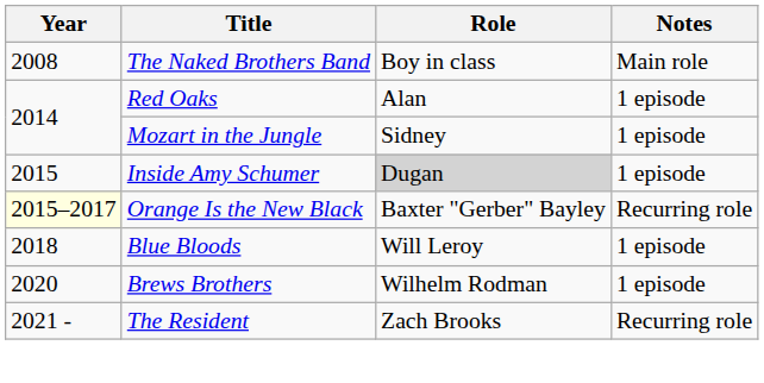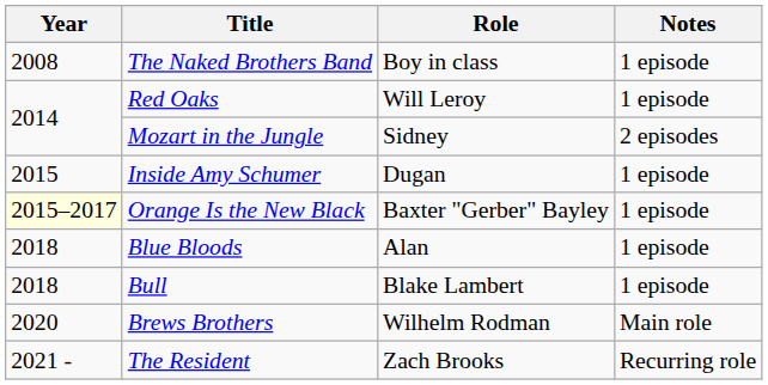The Naked Brothers Band | Notes: Main role -> 1 episode
Red Oaks | Role: Alan -> Will Leroy
Mozart in the Jungle | Notes: 1 episode -> 2 episodes
Inside Amy Schumer | Role: lightgrey background -> no background
Orange Is the New Black | Notes: Recurring role -> 1 episode
Blue Bloods | Role: Will Leroy -> Alan
+ row: 2018 | Bull | Blake Lambert | 1 episode
Brews Brothers | Notes: 1 episode -> Main role
